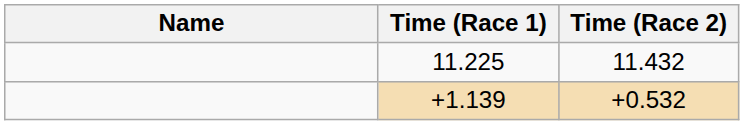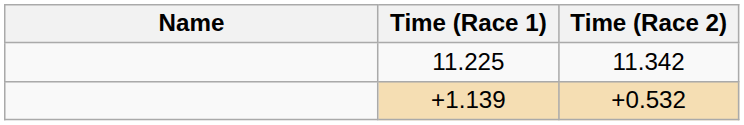11.225 | Time (Race 2): 11.432 -> 11.342
